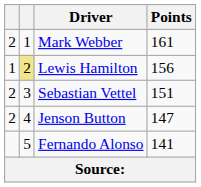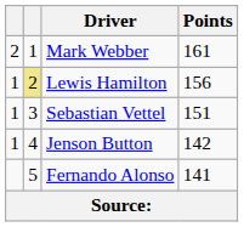Sebastian Vettel | column 1: 2 -> 1
Jenson Button | column 1: 2 -> 1
Jenson Button | Points: 147 -> 142
